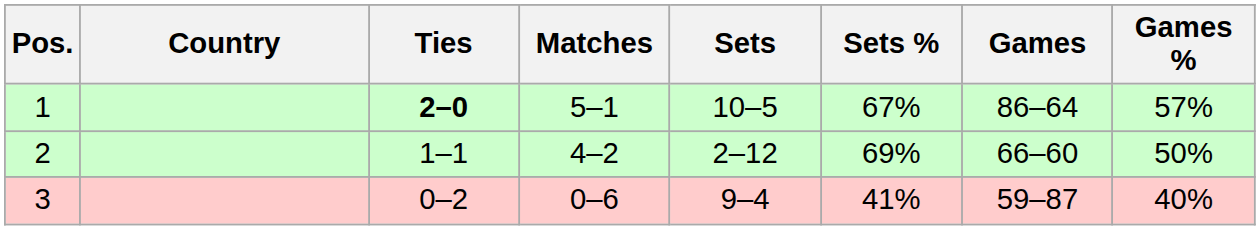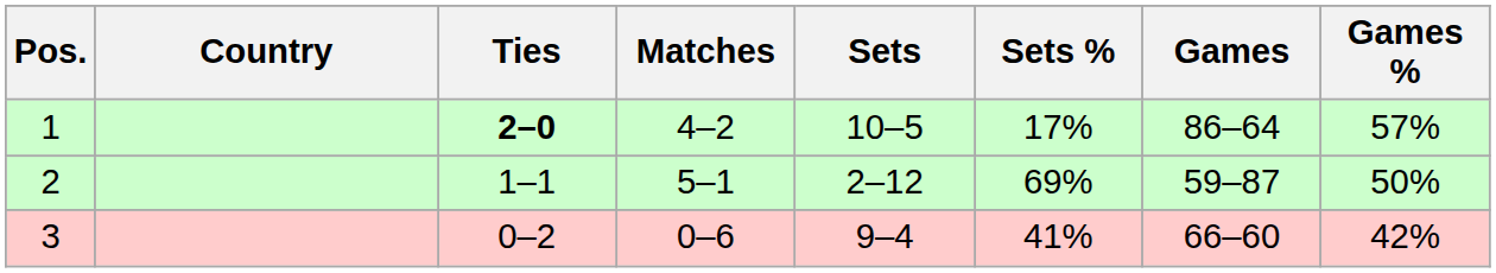1 | Matches: 5–1 -> 4–2
1 | Sets %: 67% -> 17%
2 | Matches: 4–2 -> 5–1
2 | Games: 66–60 -> 59–87
3 | Games: 59–87 -> 66–60
3 | Games %: 40% -> 42%
